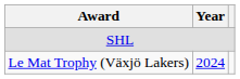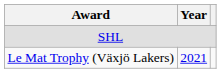Le Mat Trophy (Växjö Lakers) | Year: 2024 -> 2021
